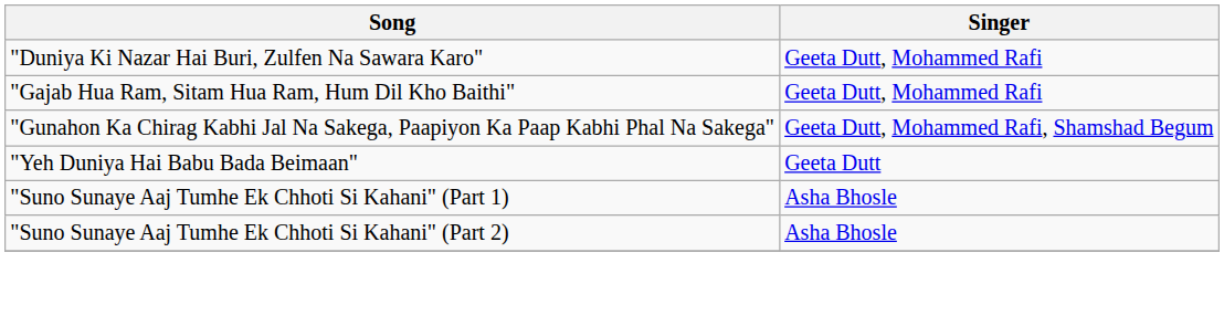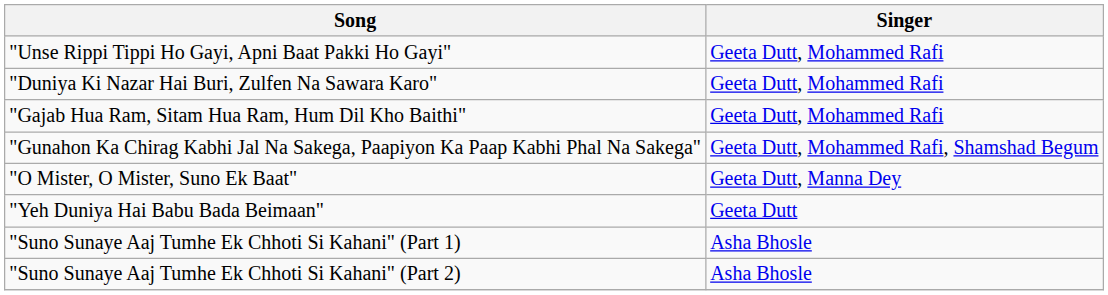+ row: "Unse Rippi Tippi Ho Gayi, Apni Baat Pakki Ho Gayi" | Geeta Dutt, Mohammed Rafi
+ row: "O Mister, O Mister, Suno Ek Baat" | Geeta Dutt, Manna Dey
